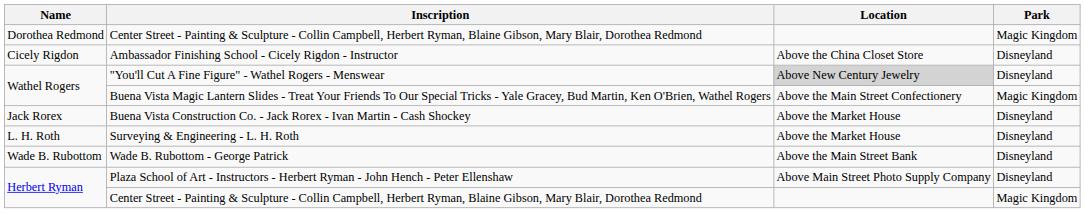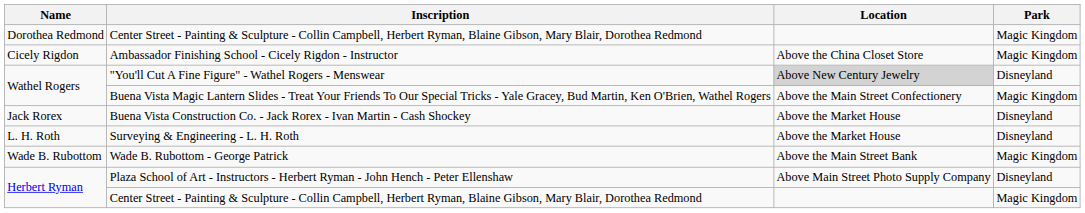Ambassador Finishing School - Cicely Rigdon - Instructor | Park: Disneyland -> Magic Kingdom
Wade B. Rubottom - George Patrick | Park: Disneyland -> Magic Kingdom
